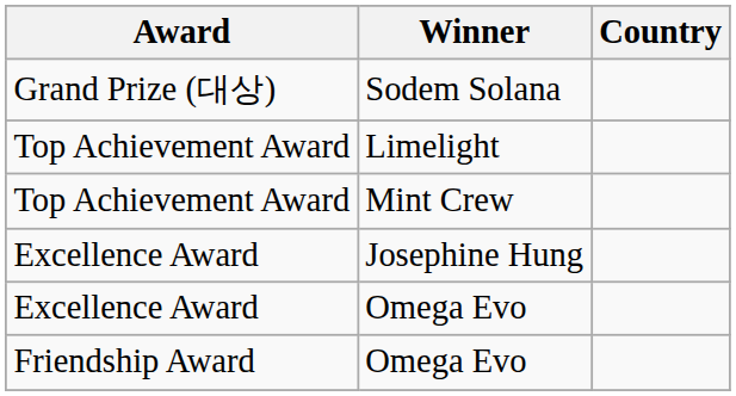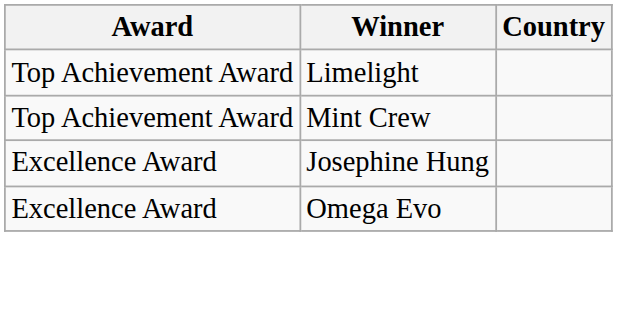- row: Grand Prize (대상) | Sodem Solana
- row: Friendship Award | Omega Evo
